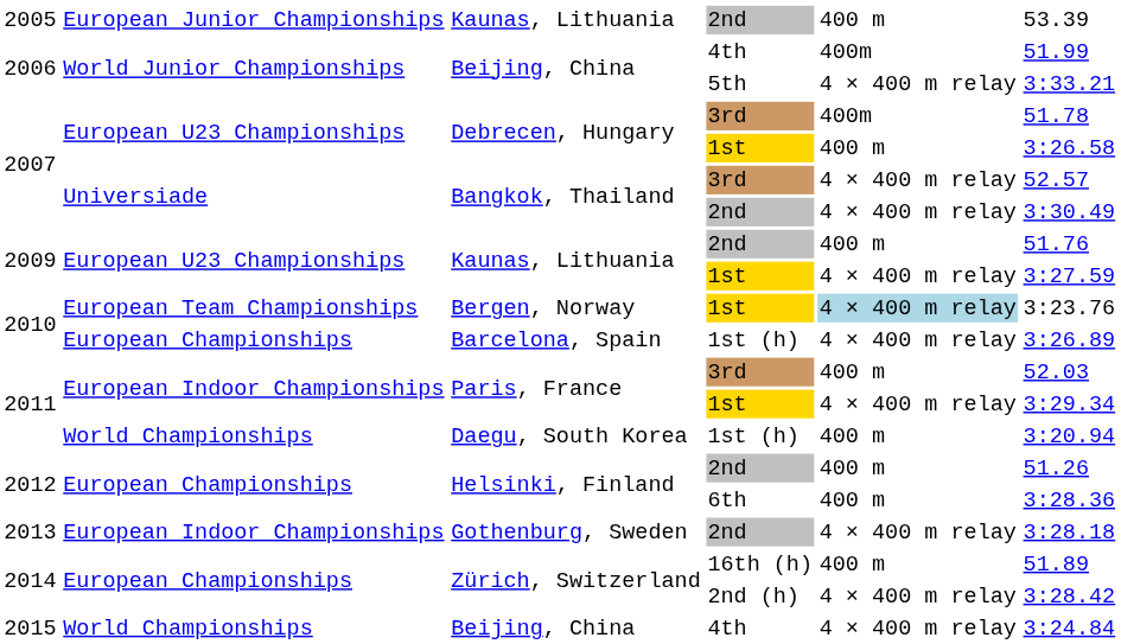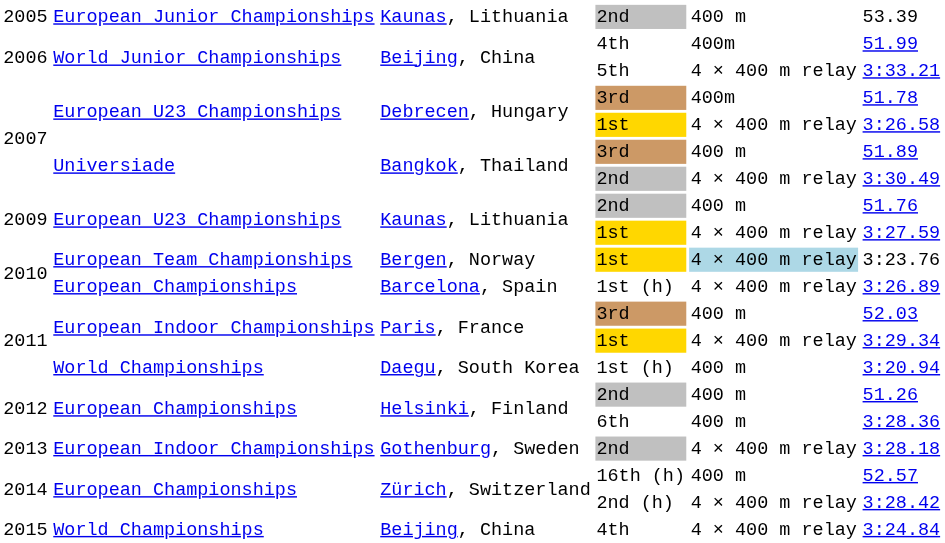Debrecen, Hungary / 1st | column 5: 400 m -> 4 × 400 m relay
Bangkok, Thailand / 3rd | column 5: 4 × 400 m relay -> 400 m
Bangkok, Thailand / 3rd | column 6: 52.57 -> 51.89
Zürich, Switzerland / 16th (h) | column 6: 51.89 -> 52.57
